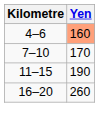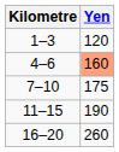+ row: 1–3 | 120
7–10 | Yen: 170 -> 175
